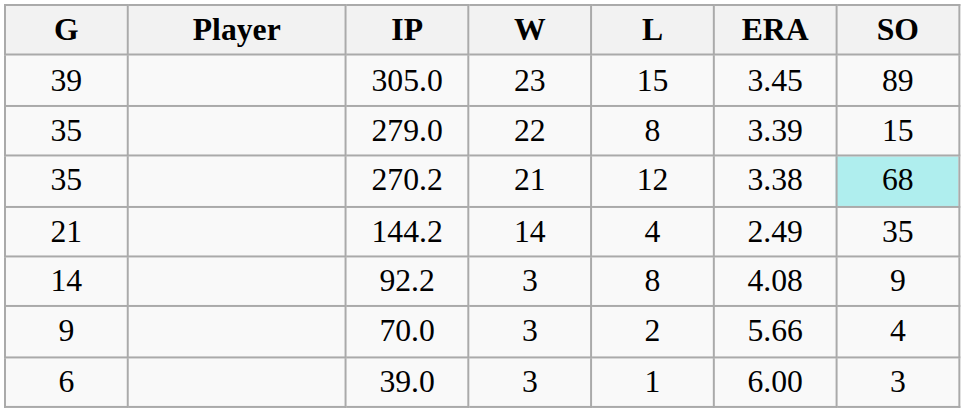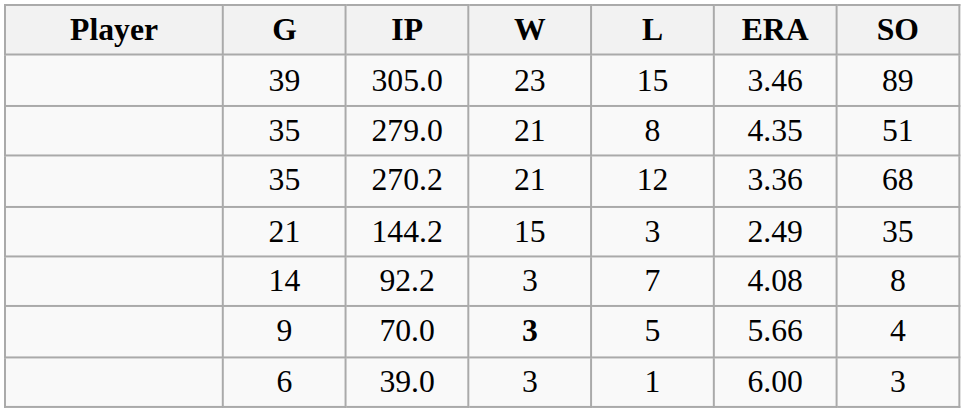columns swapped: Player <-> G
305.0 | ERA: 3.45 -> 3.46
279.0 | W: 22 -> 21
279.0 | ERA: 3.39 -> 4.35
279.0 | SO: 15 -> 51
270.2 | ERA: 3.38 -> 3.36
270.2 | SO: paleturquoise background -> no background
144.2 | W: 14 -> 15
144.2 | L: 4 -> 3
92.2 | L: 8 -> 7
92.2 | SO: 9 -> 8
70.0 | W: normal -> bold
70.0 | L: 2 -> 5
